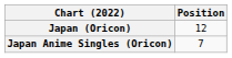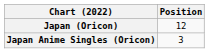Japan Anime Singles (Oricon) | Position: 7 -> 3
